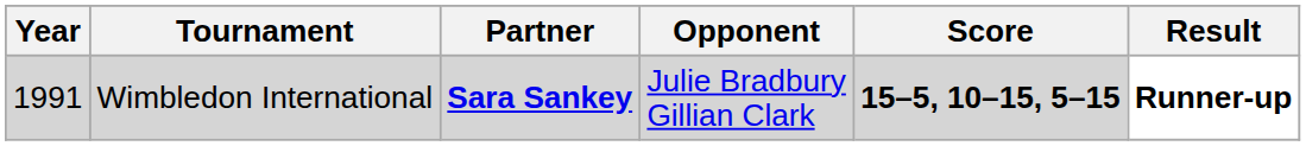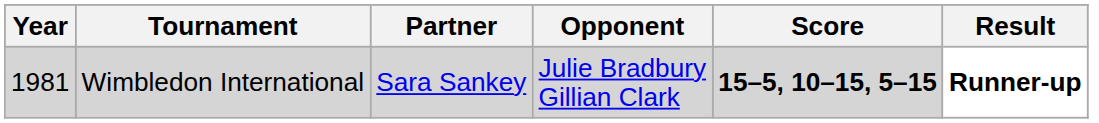Wimbledon International | Year: 1991 -> 1981
Wimbledon International | Partner: bold -> normal
